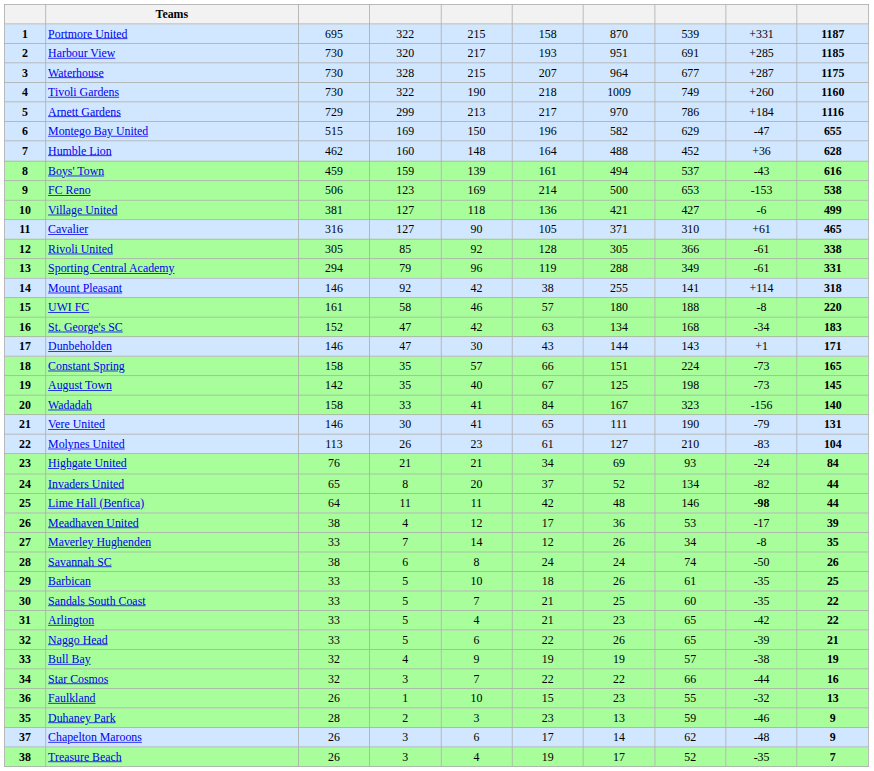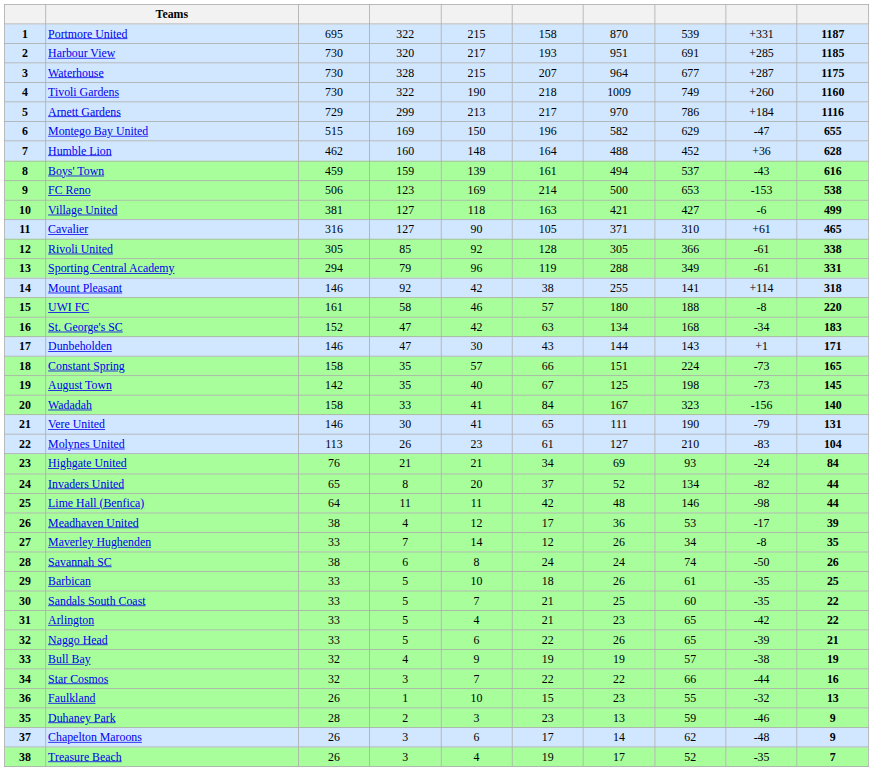Village United | column 6: 136 -> 163
Lime Hall (Benfica) | column 9: bold -> normal
